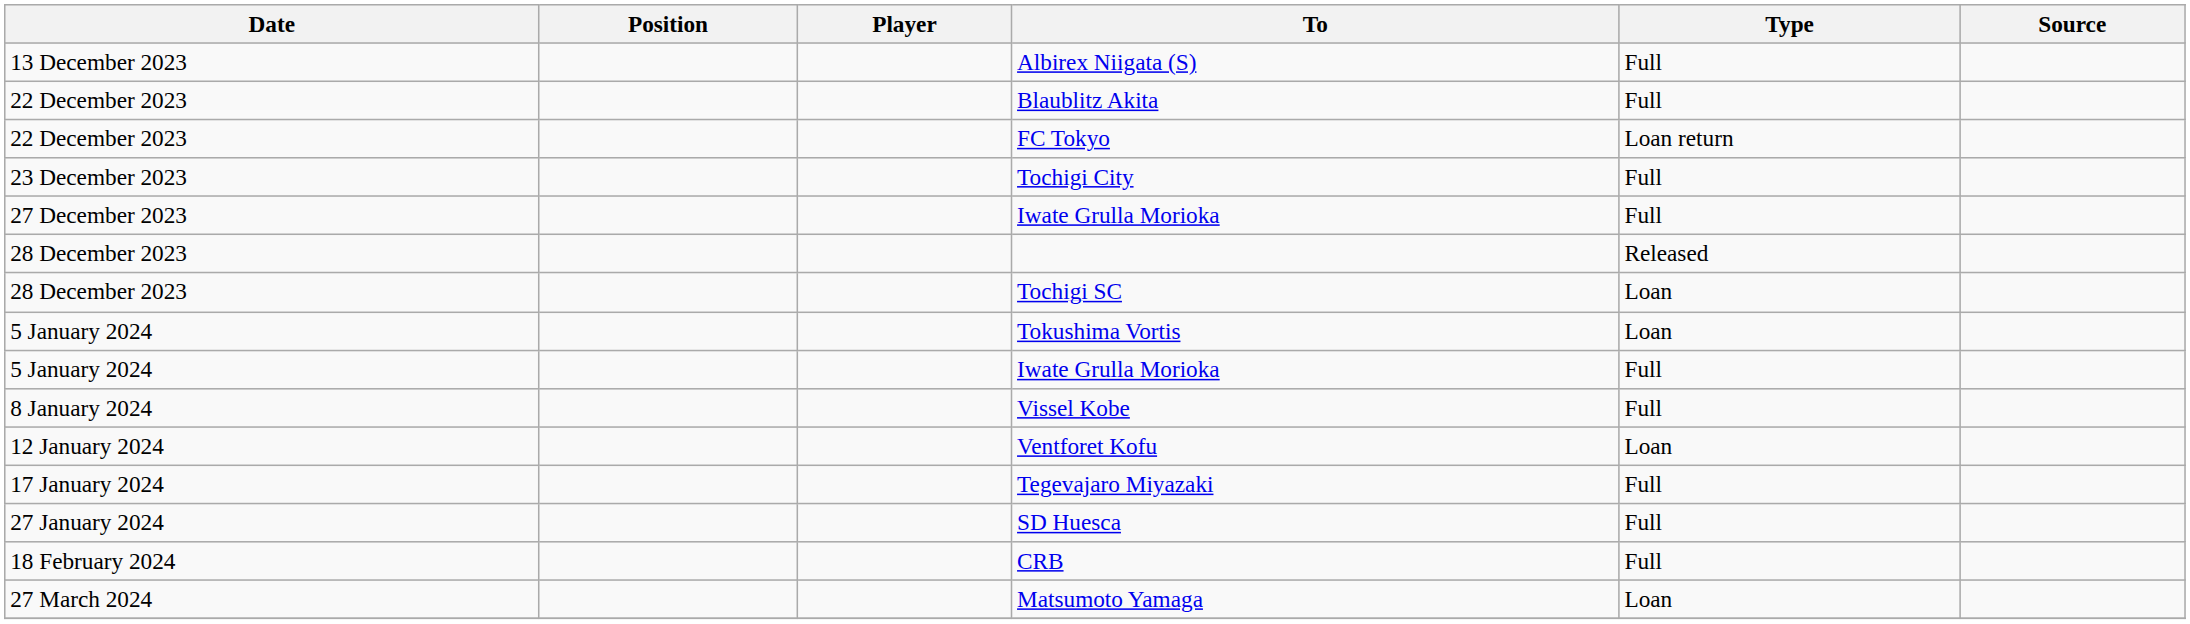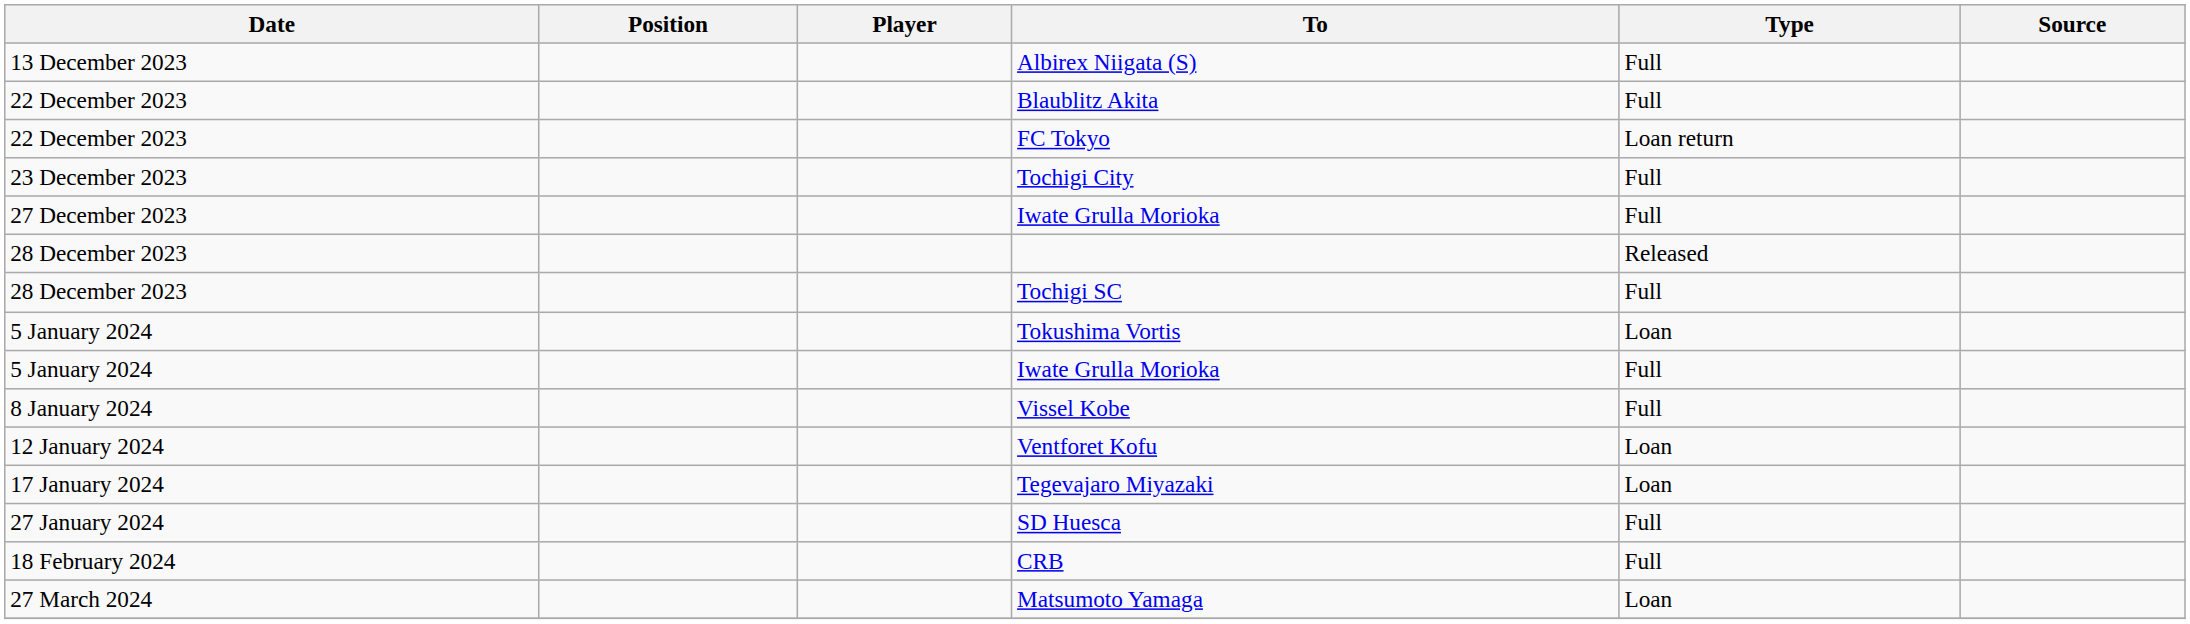Tochigi SC | Type: Loan -> Full
Tegevajaro Miyazaki | Type: Full -> Loan
